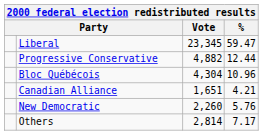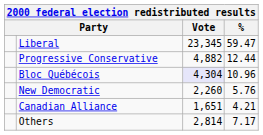Bloc Québécois | Vote: no background -> lavender background
rows swapped: New Democratic <-> Canadian Alliance
